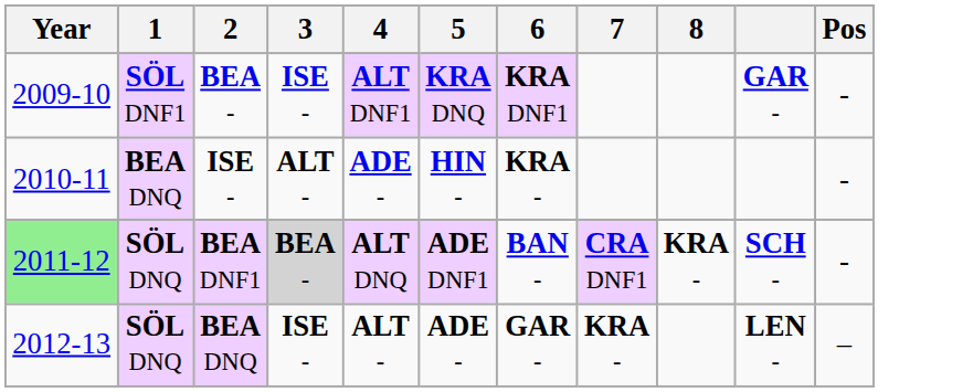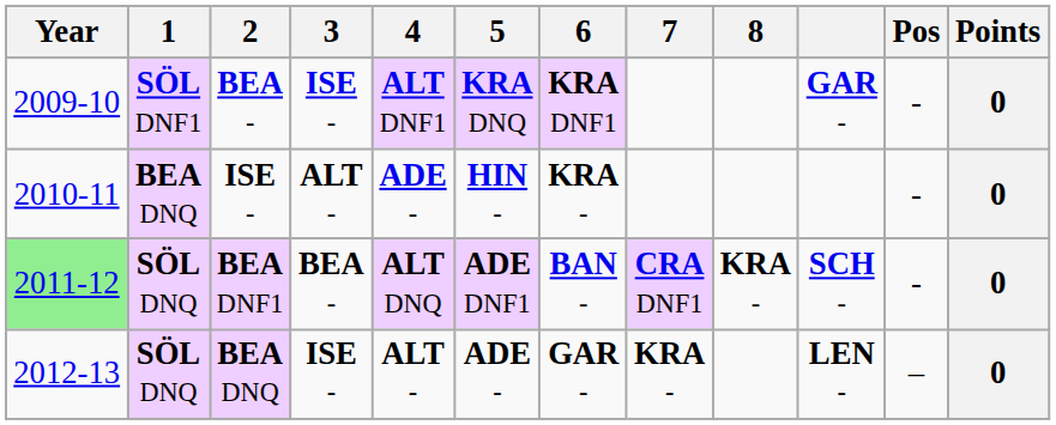+ column: Points | 0 | 0 | 0 | 0
BEA DNF1 | 3: lightgrey background -> no background
